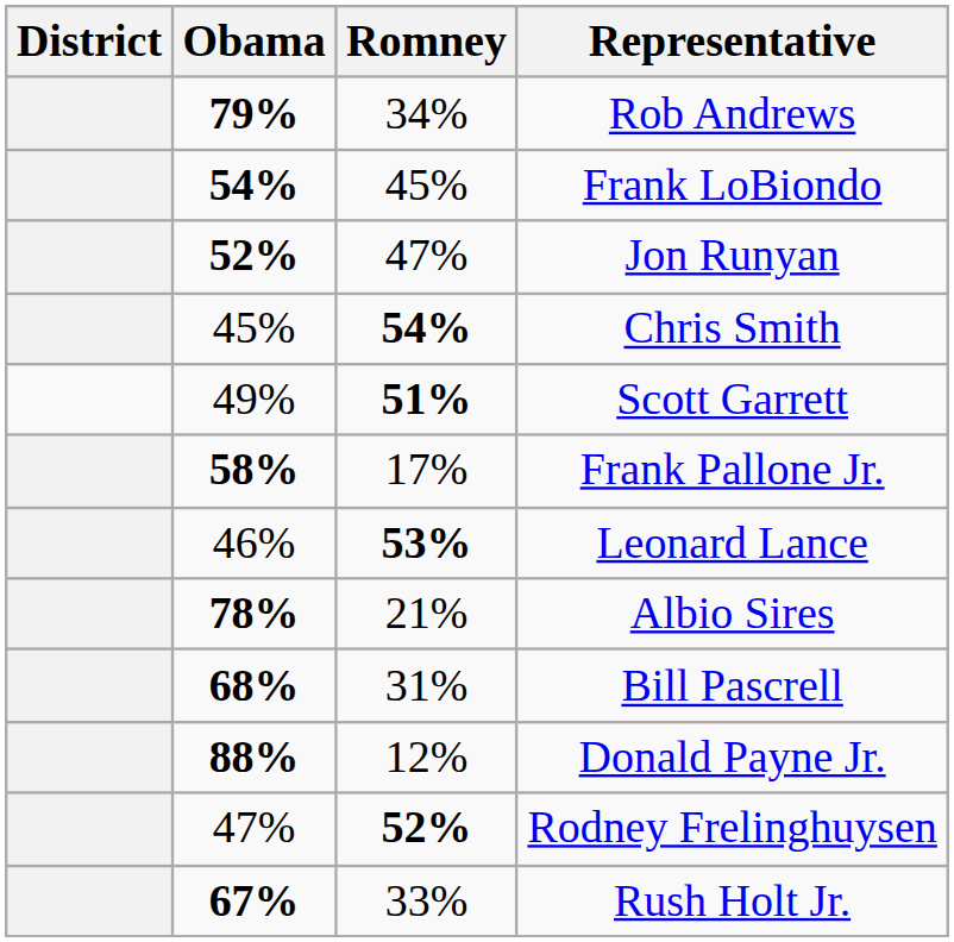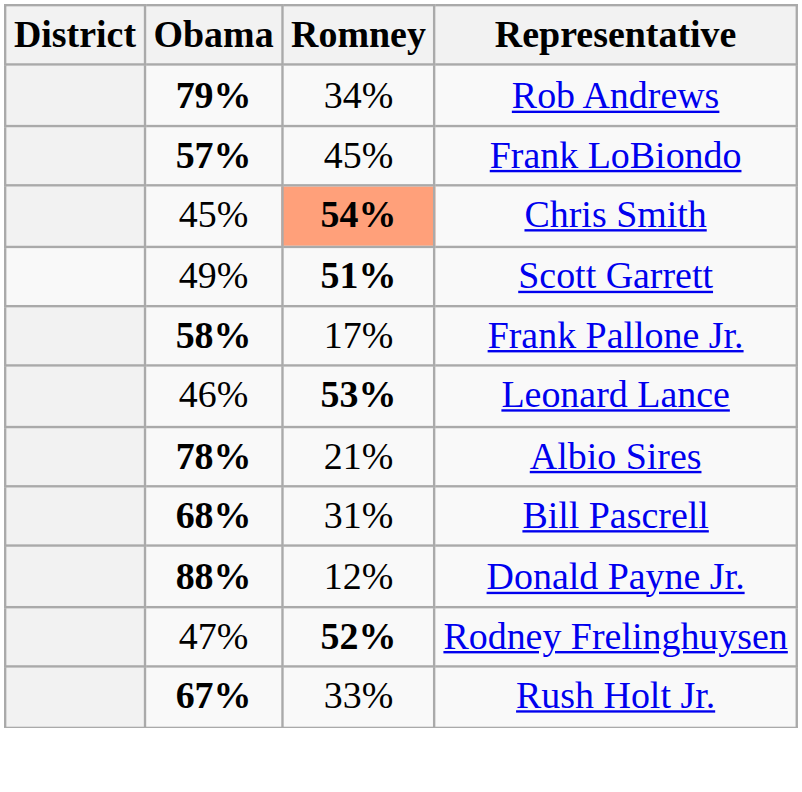Frank LoBiondo | Obama: 54% -> 57%
- row: 52% | 47% | Jon Runyan
Chris Smith | Romney: no background -> lightsalmon background
